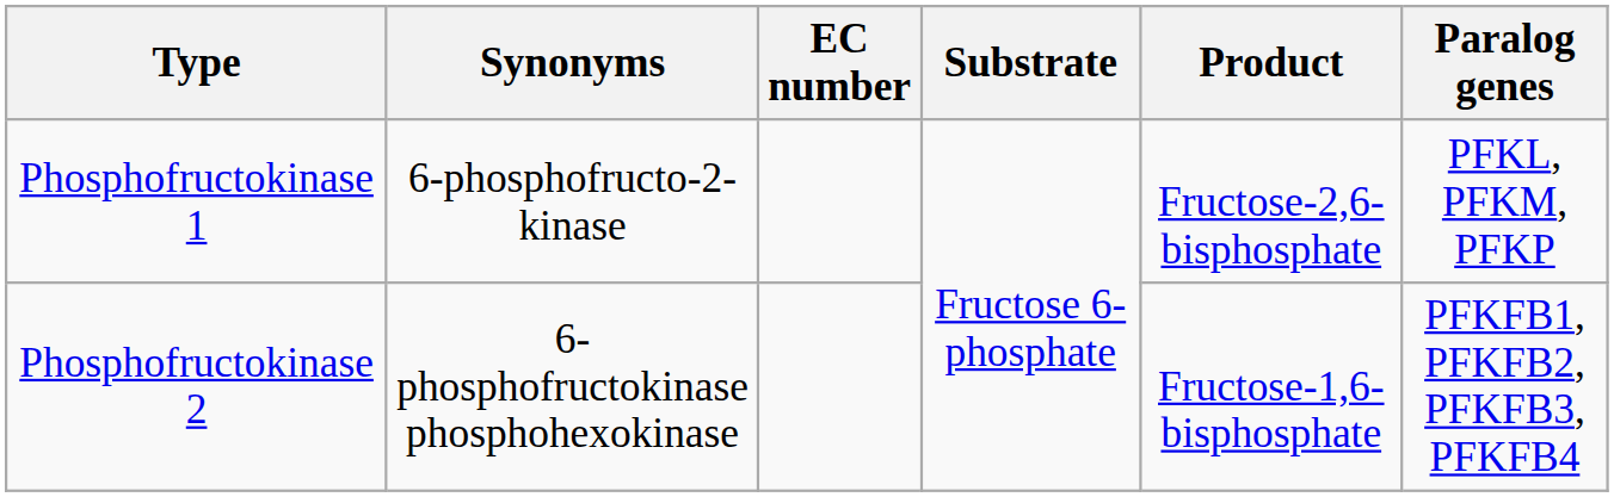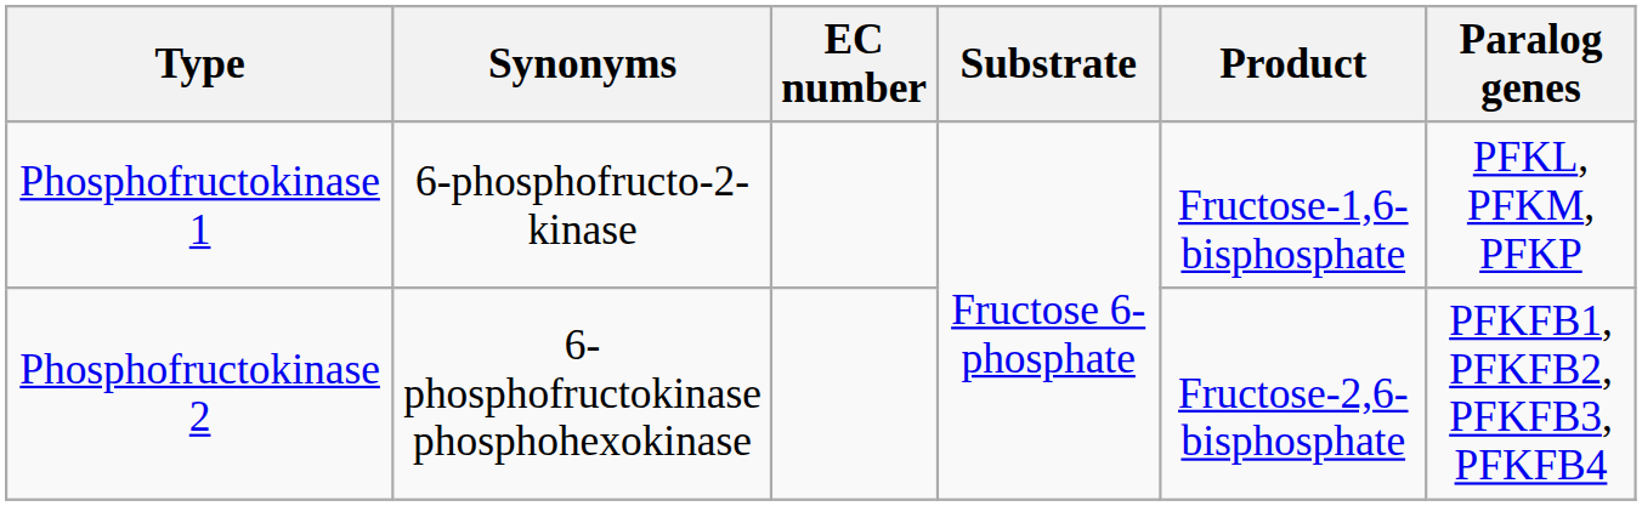Phosphofructokinase 1 | Product: Fructose-2,6-bisphosphate -> Fructose-1,6-bisphosphate
Phosphofructokinase 2 | Product: Fructose-1,6-bisphosphate -> Fructose-2,6-bisphosphate
